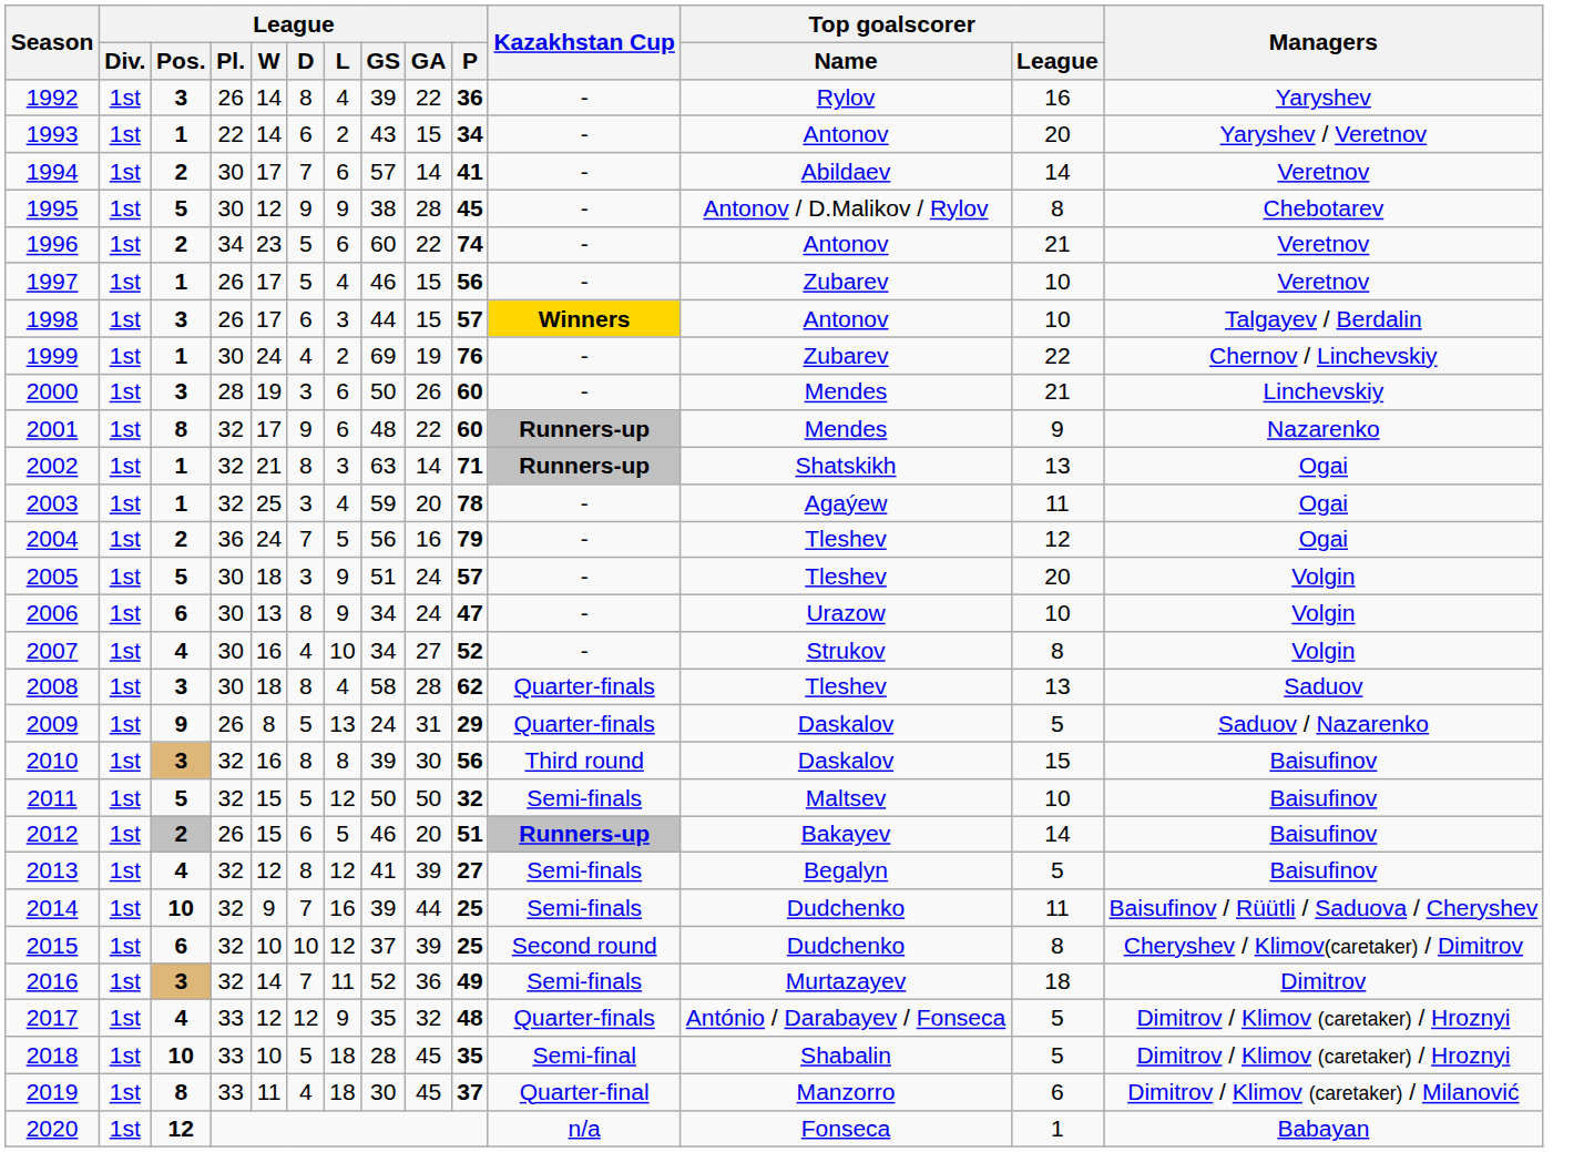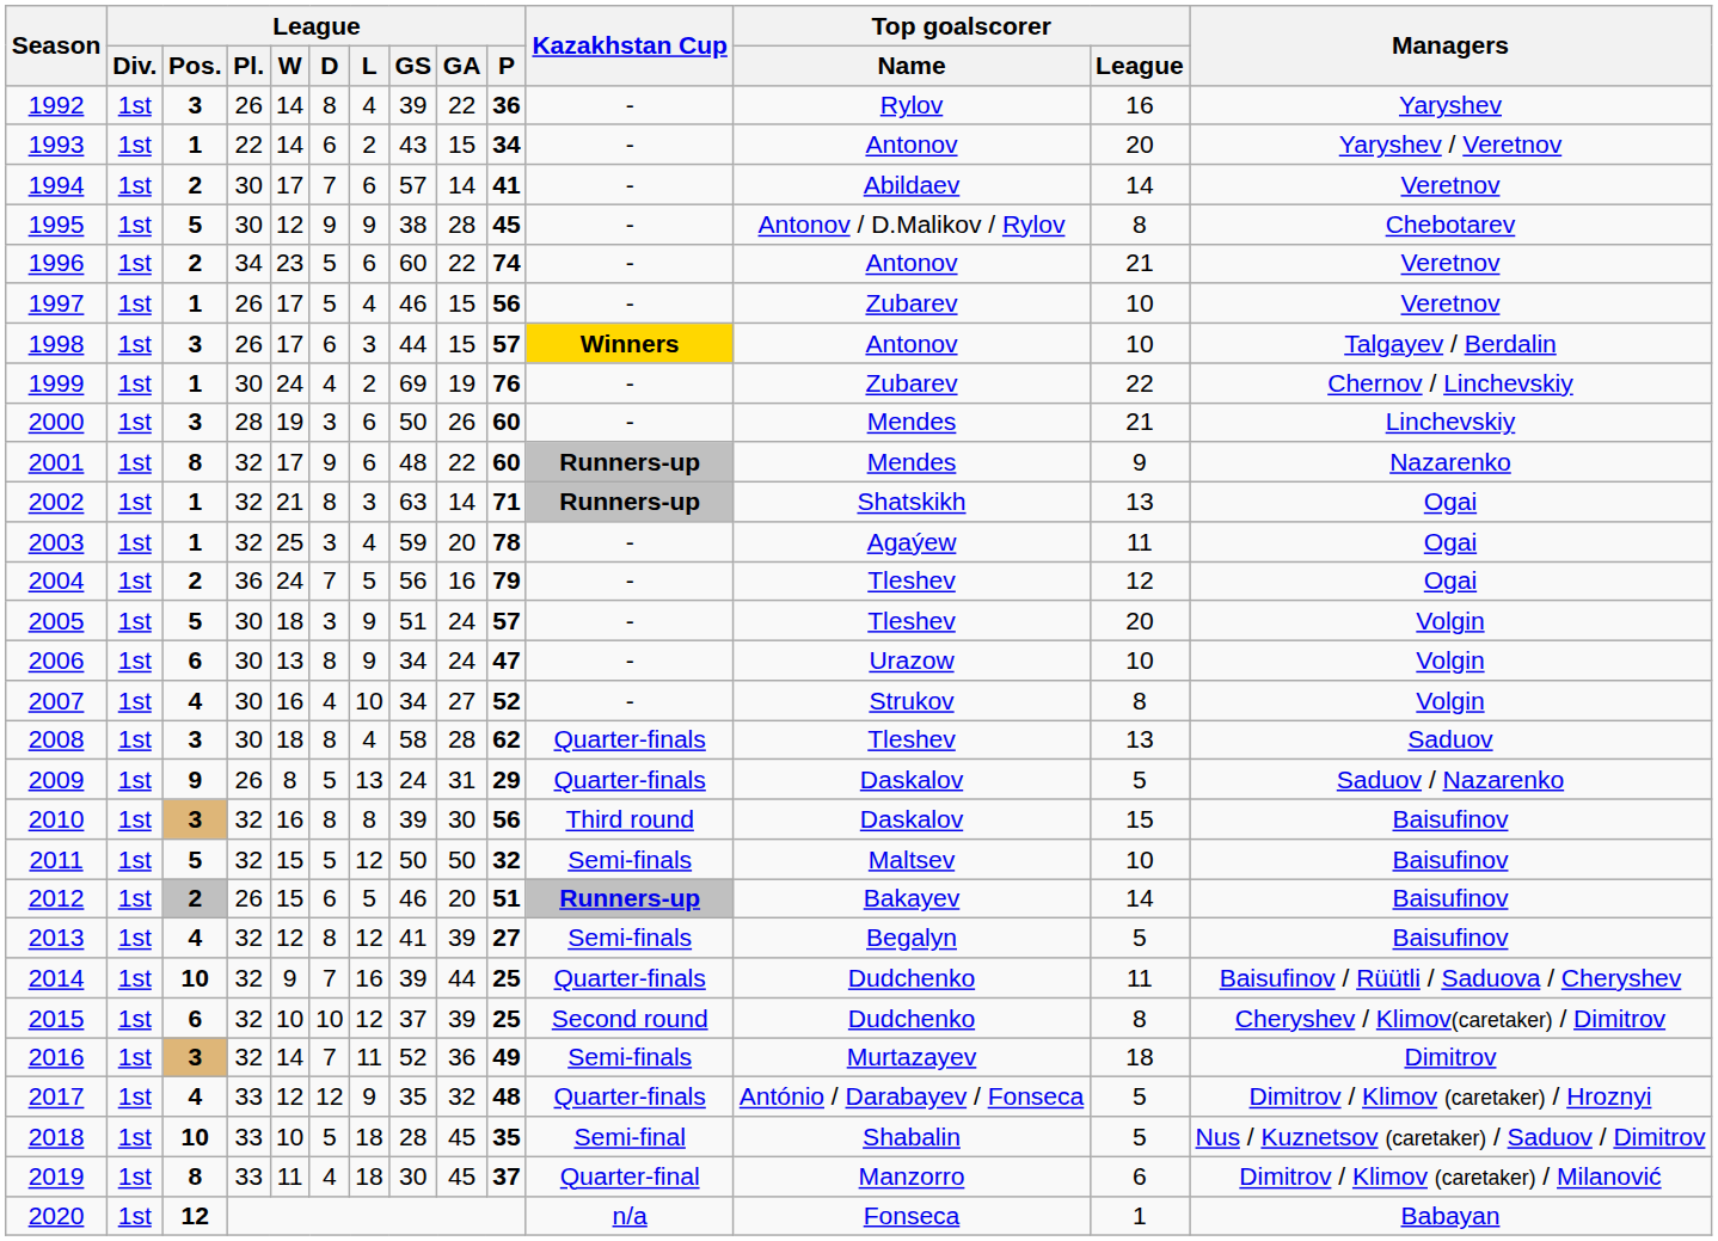2014 | Kazakhstan Cup: Semi-finals -> Quarter-finals
2018 | Managers: Dimitrov / Klimov (caretaker) / Hroznyi -> Nus / Kuznetsov (caretaker) / Saduov / Dimitrov
